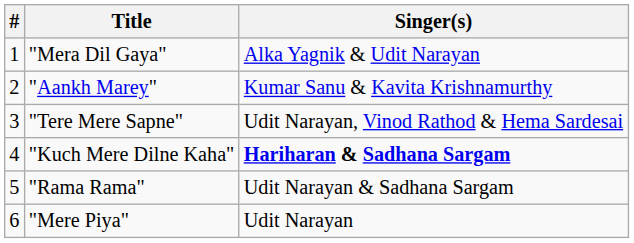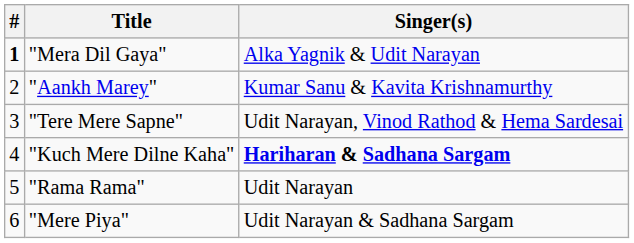"Mera Dil Gaya" | #: normal -> bold
"Rama Rama" | Singer(s): Udit Narayan & Sadhana Sargam -> Udit Narayan
"Mere Piya" | Singer(s): Udit Narayan -> Udit Narayan & Sadhana Sargam
